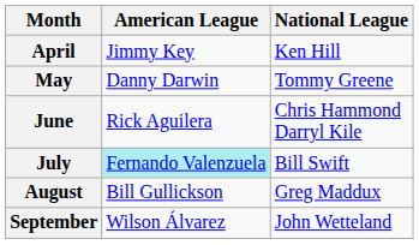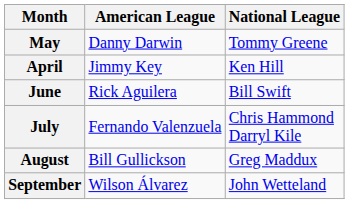rows swapped: April <-> May
June | National League: Chris Hammond Darryl Kile -> Bill Swift
July | American League: paleturquoise background -> no background
July | National League: Bill Swift -> Chris Hammond Darryl Kile
